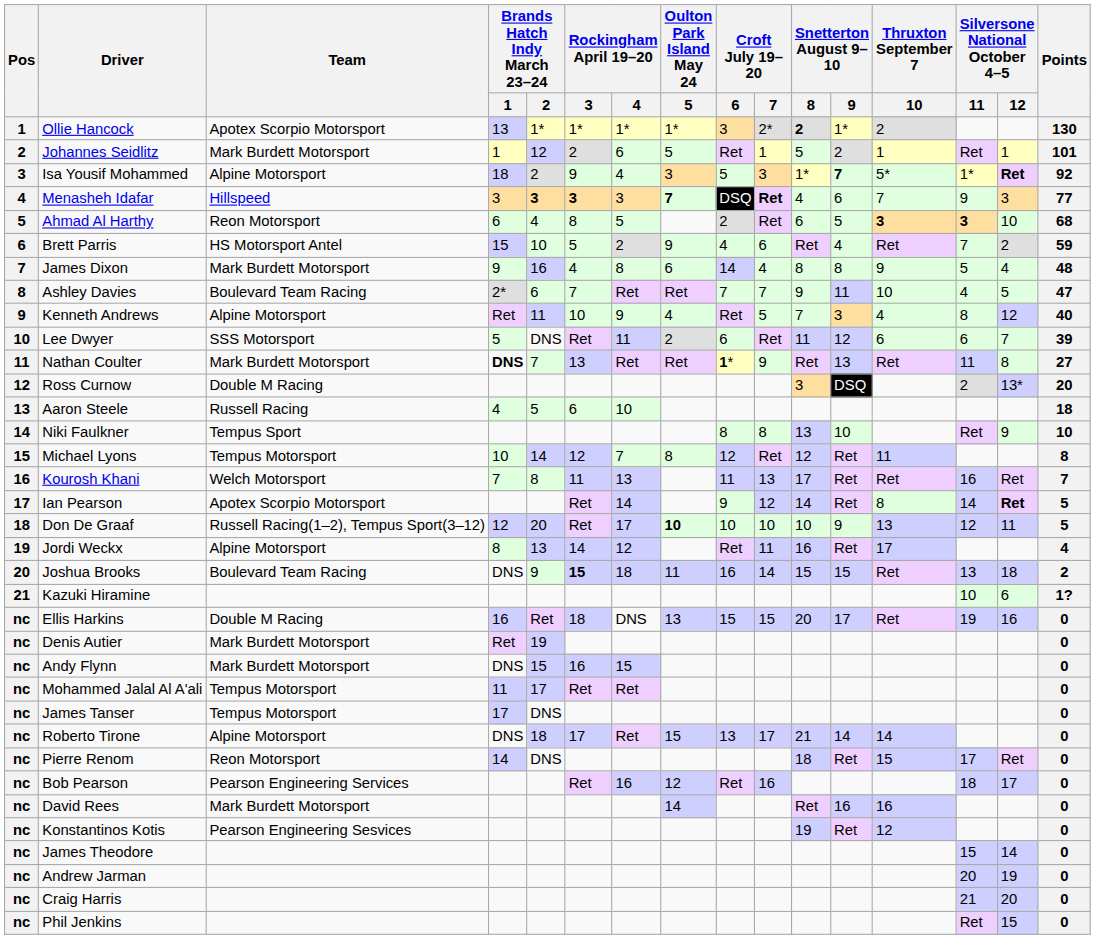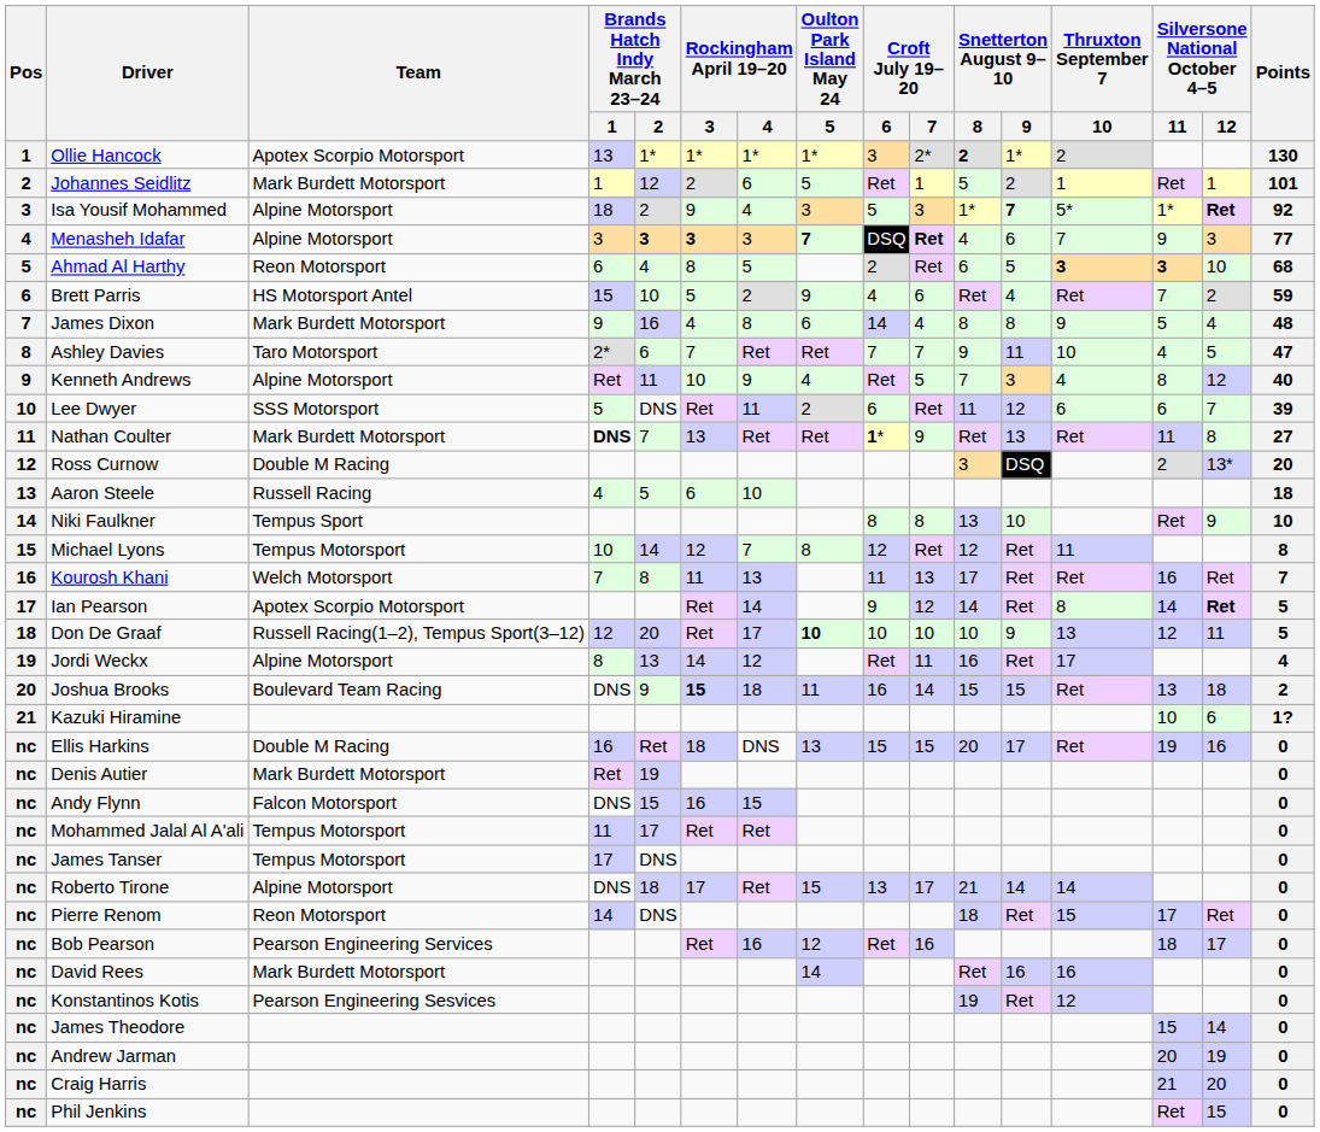Menasheh Idafar | Team: Hillspeed -> Alpine Motorsport
Ashley Davies | Team: Boulevard Team Racing -> Taro Motorsport
Andy Flynn | Team: Mark Burdett Motorsport -> Falcon Motorsport
